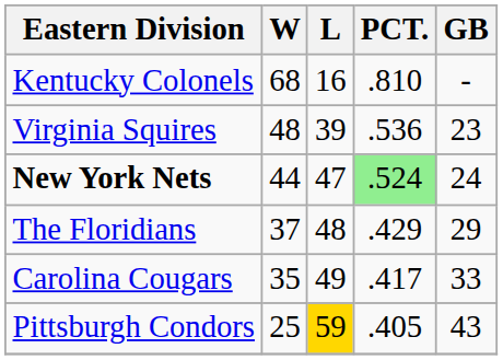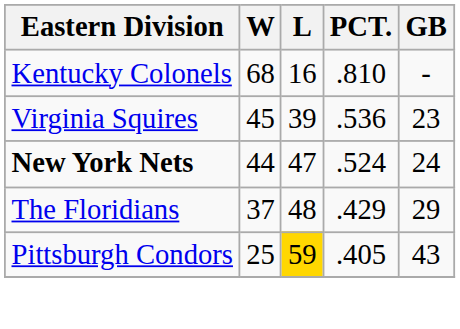Virginia Squires | W: 48 -> 45
New York Nets | PCT.: lightgreen background -> no background
- row: Carolina Cougars | 35 | 49 | .417 | 33
